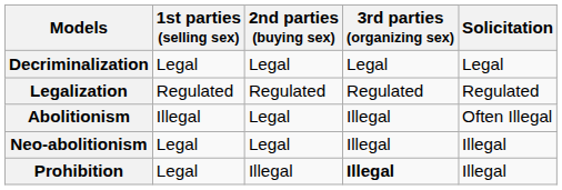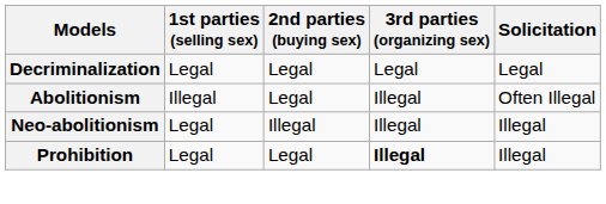- row: Legalization | Regulated | Regulated | Regulated | Regulated
Neo-abolitionism | 2nd parties (buying sex): Legal -> Illegal
Prohibition | 2nd parties (buying sex): Illegal -> Legal
